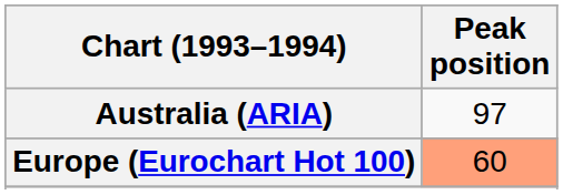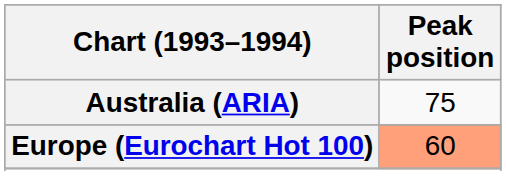Australia (ARIA) | Peak position: 97 -> 75
